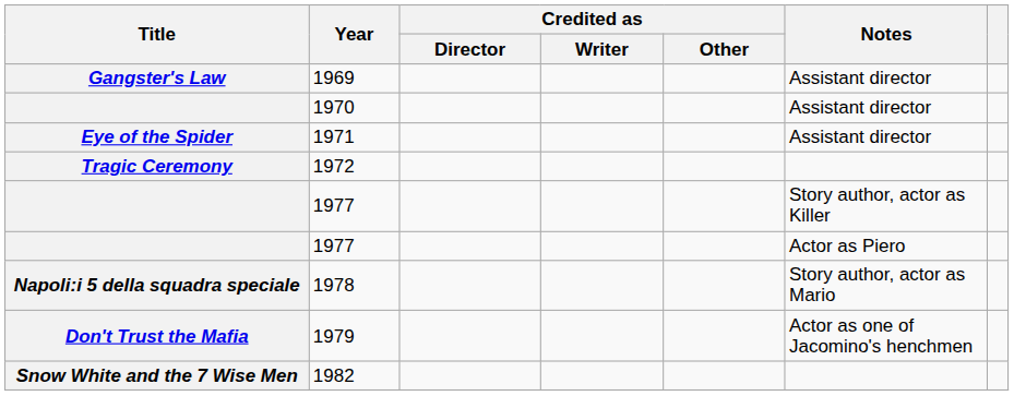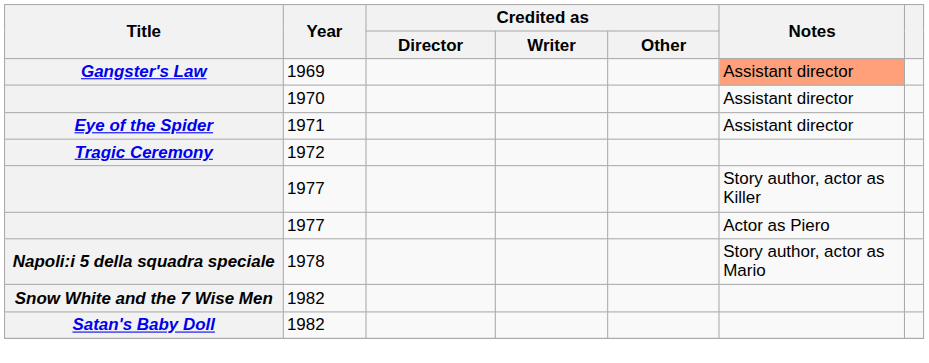Gangster's Law | Notes: no background -> lightsalmon background
- row: Don't Trust the Mafia | 1979 | Actor as one of Jacomino's henchmen
+ row: Satan's Baby Doll | 1982
